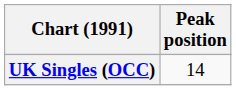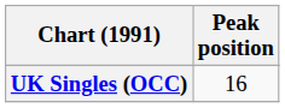UK Singles (OCC) | Peak position: 14 -> 16
